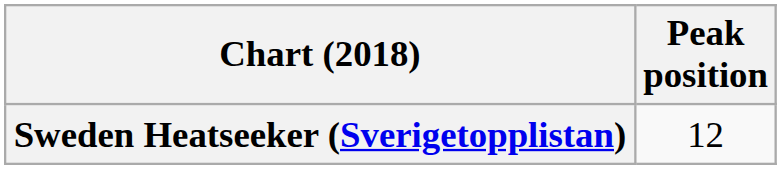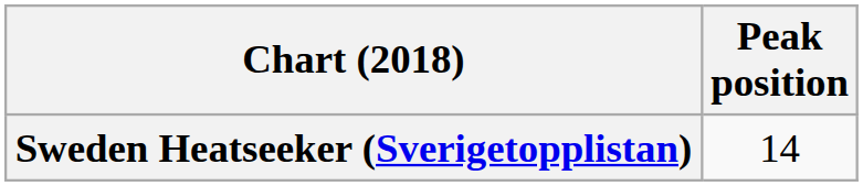Sweden Heatseeker (Sverigetopplistan) | Peak position: 12 -> 14
